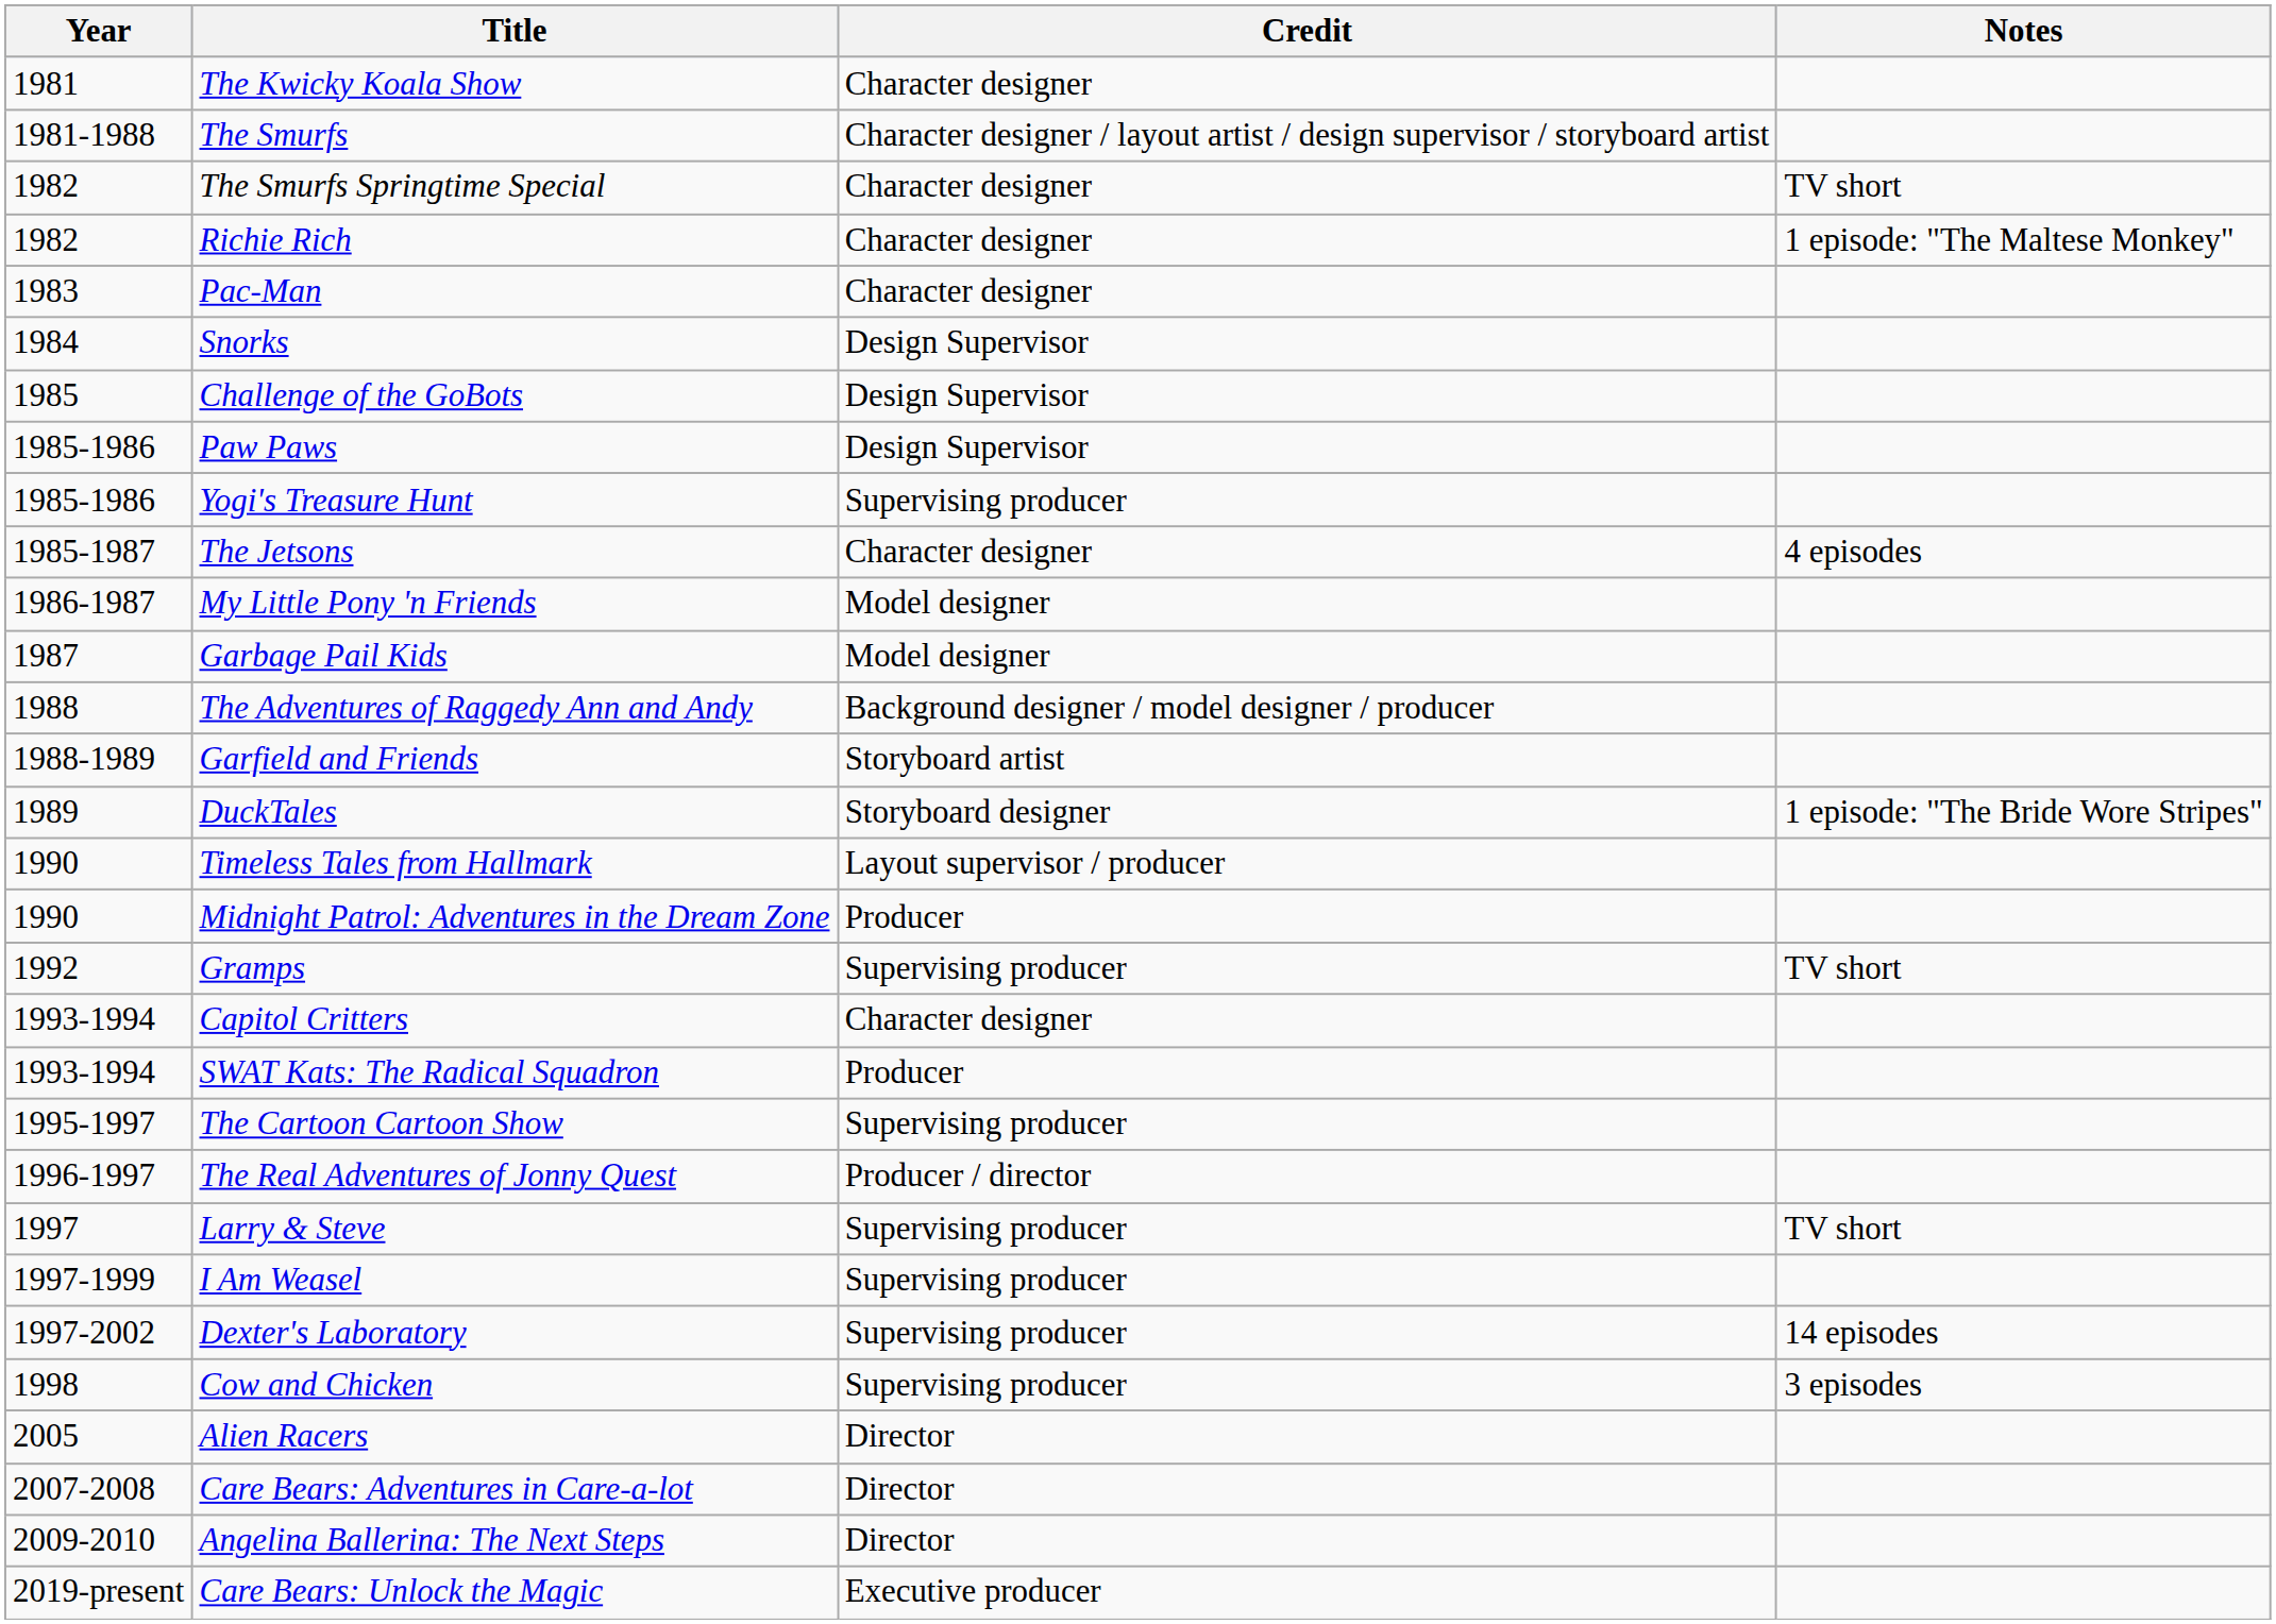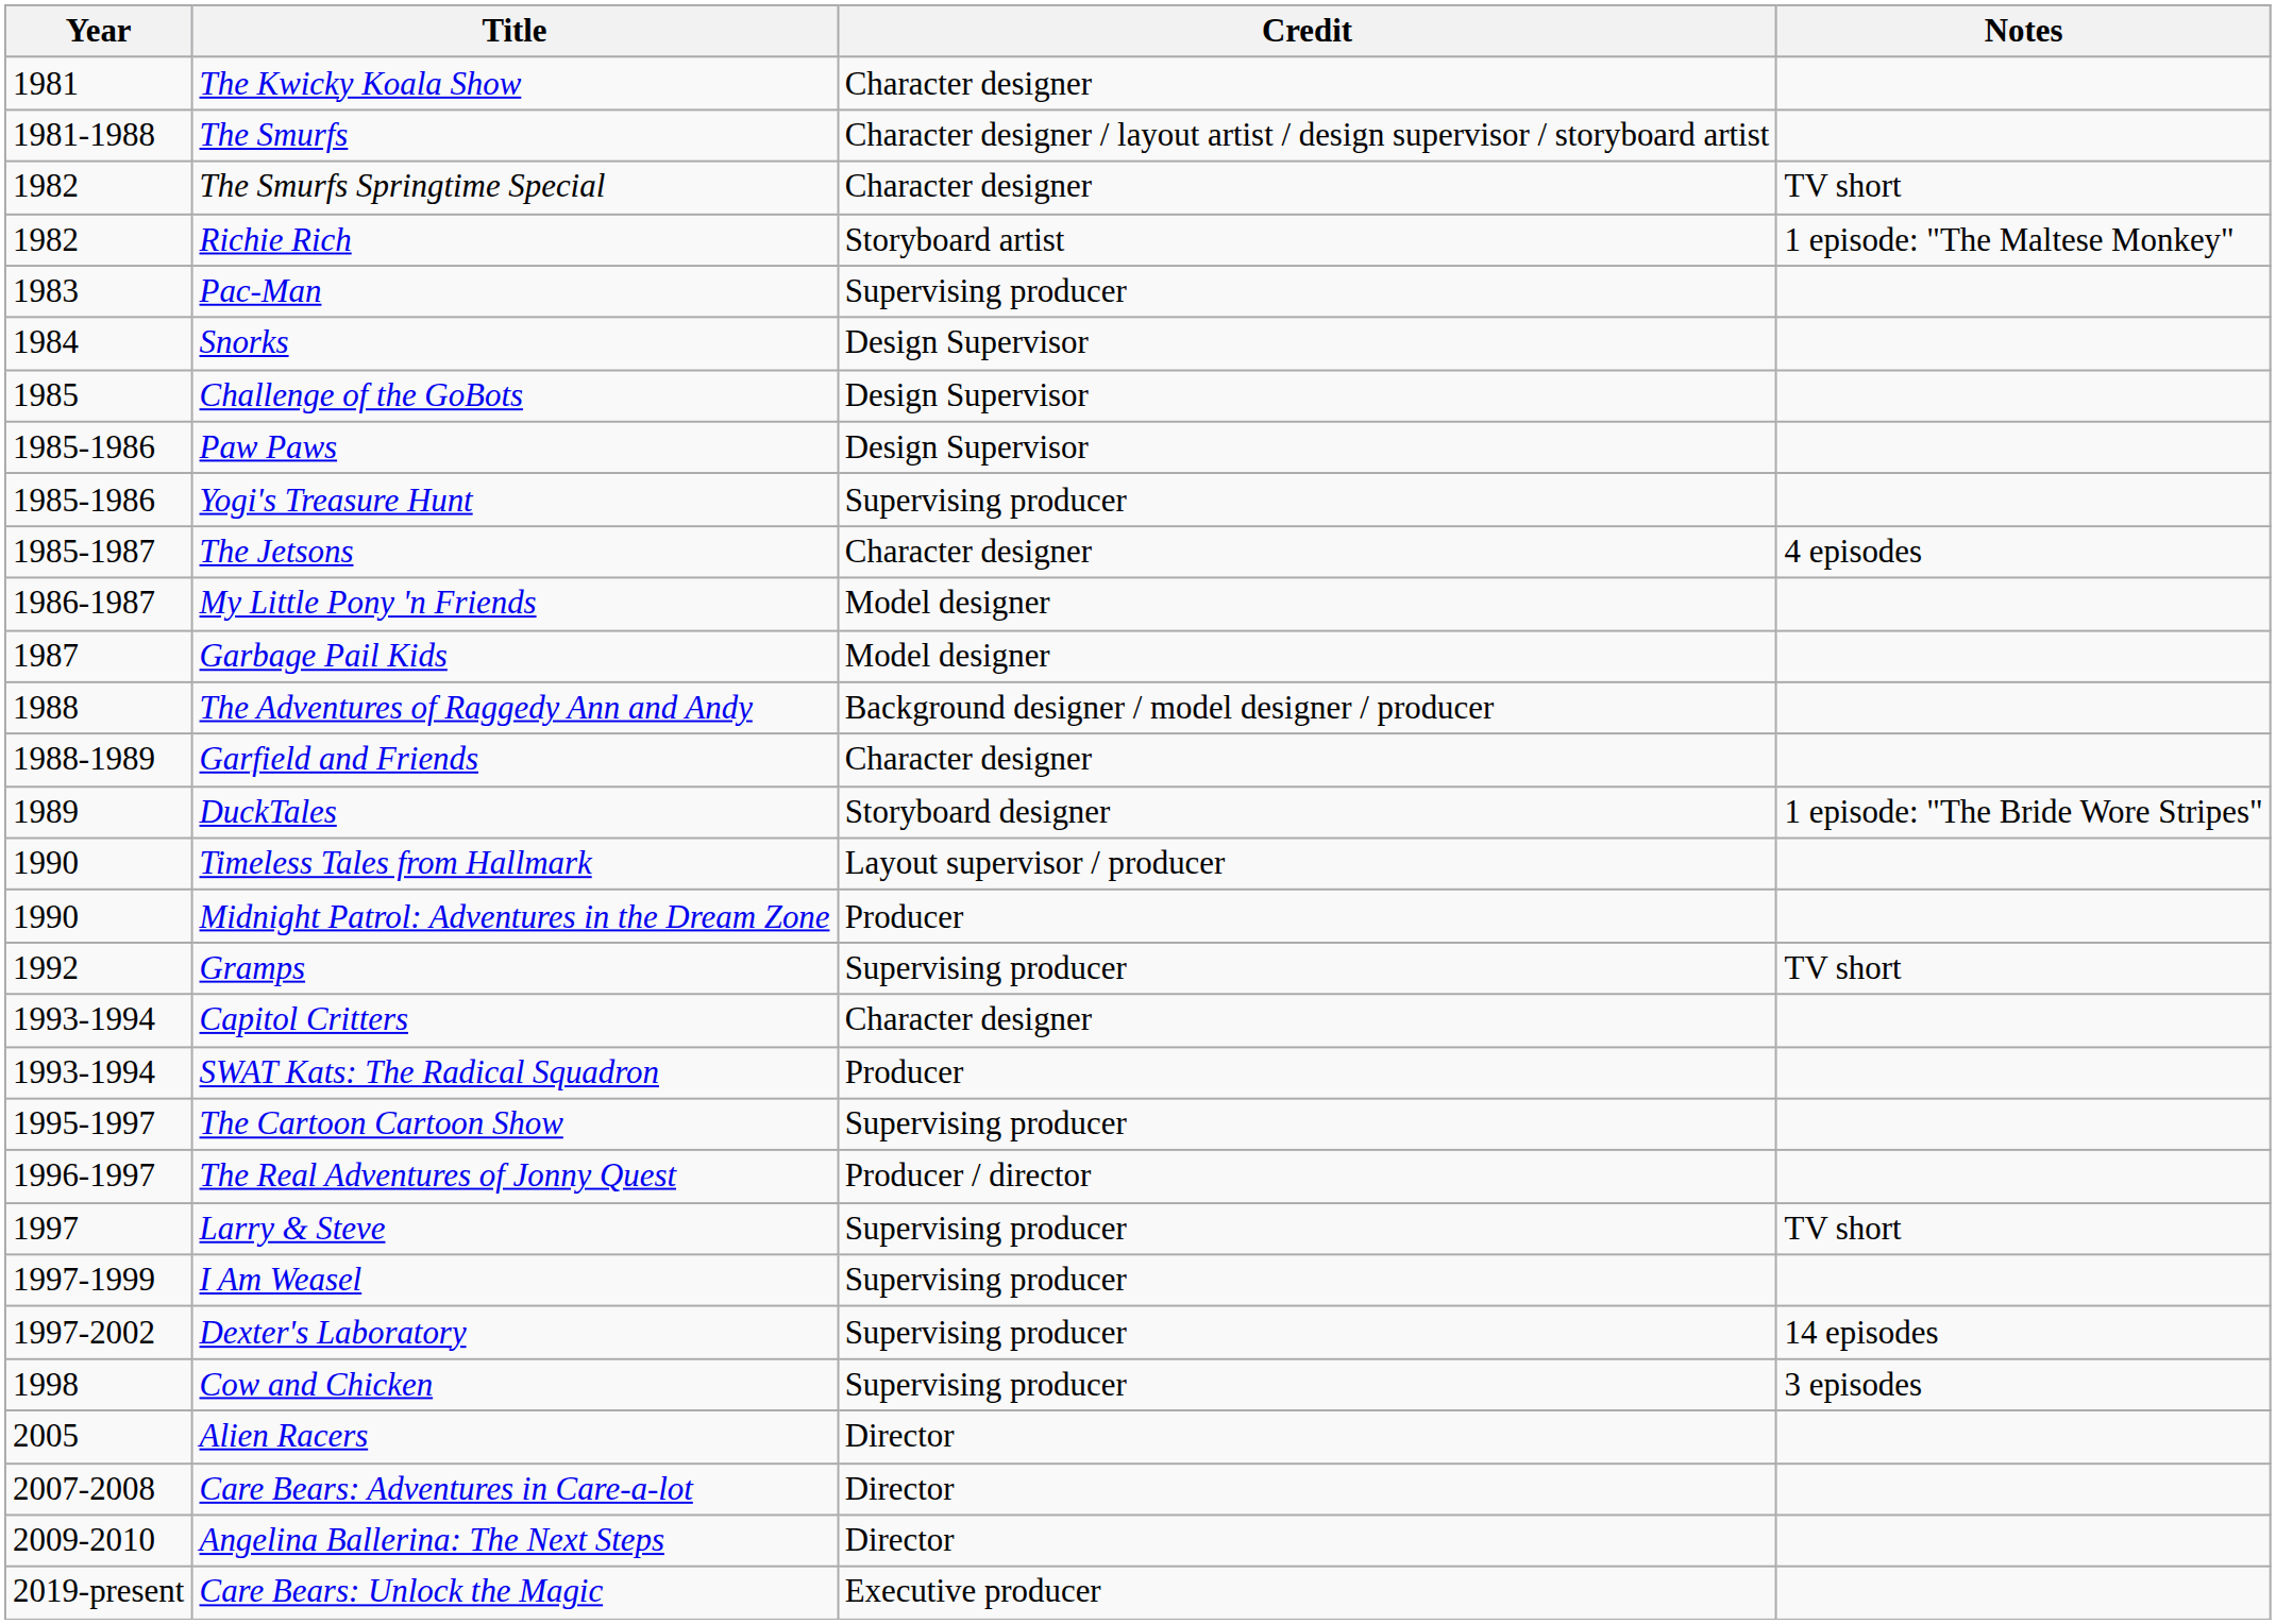Richie Rich | Credit: Character designer -> Storyboard artist
Pac-Man | Credit: Character designer -> Supervising producer
Garfield and Friends | Credit: Storyboard artist -> Character designer
